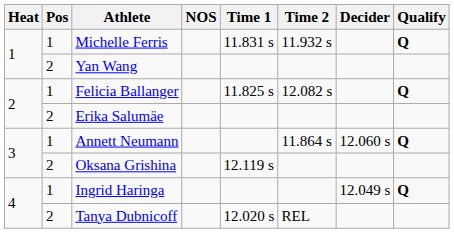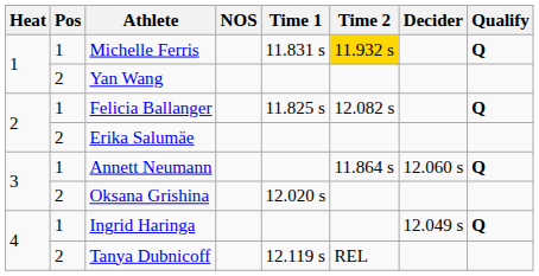Michelle Ferris | Time 2: no background -> gold background
Oksana Grishina | Time 1: 12.119 s -> 12.020 s
Tanya Dubnicoff | Time 1: 12.020 s -> 12.119 s
